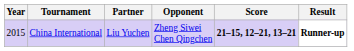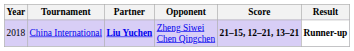China International | Year: 2015 -> 2018
China International | Partner: normal -> bold
